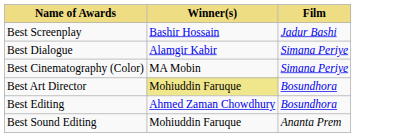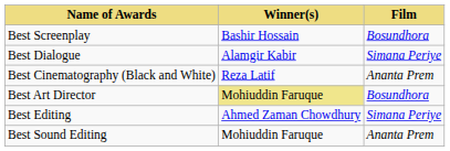Best Screenplay | Film: Jadur Bashi -> Bosundhora
+ row: Best Cinematography (Black and White) | Reza Latif | Ananta Prem
- row: Best Cinematography (Color) | MA Mobin | Simana Periye
Best Editing | Film: Bosundhora -> Simana Periye
